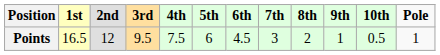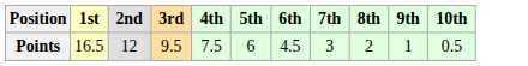- column: Pole | 1
